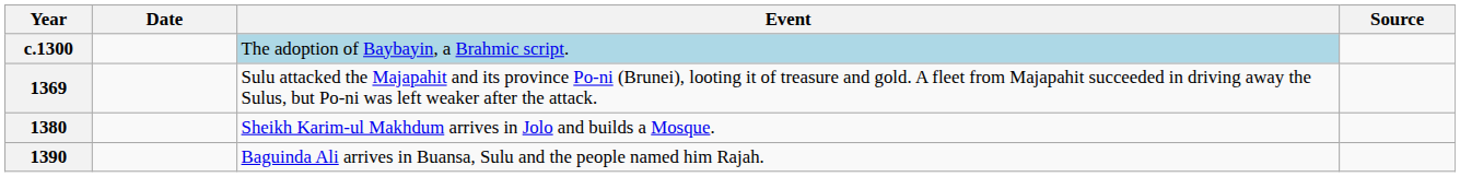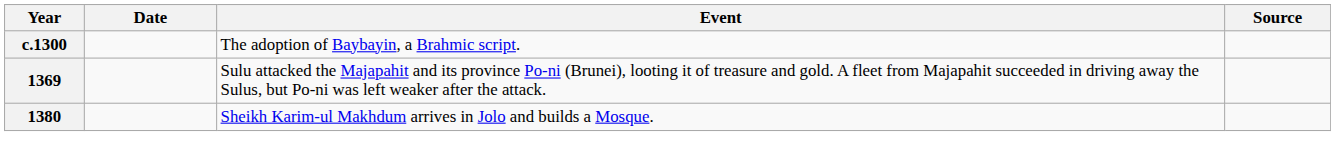c.1300 | Event: lightblue background -> no background
- row: 1390 | Baguinda Ali arrives in Buansa, Sulu and the people named him Rajah.
